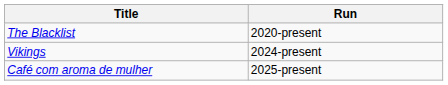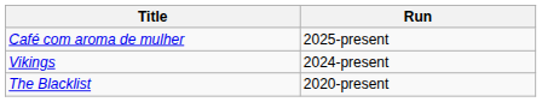rows swapped: The Blacklist <-> Café com aroma de mulher
